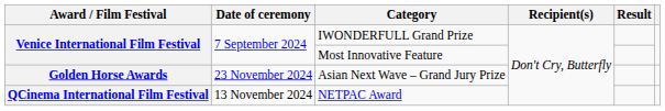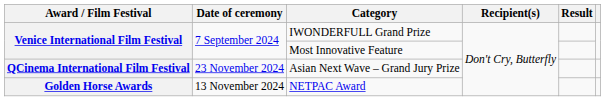Asian Next Wave – Grand Jury Prize | Award / Film Festival: Golden Horse Awards -> QCinema International Film Festival
NETPAC Award | Award / Film Festival: QCinema International Film Festival -> Golden Horse Awards
